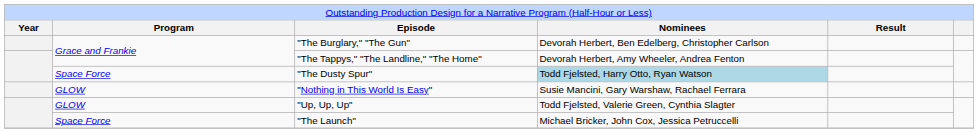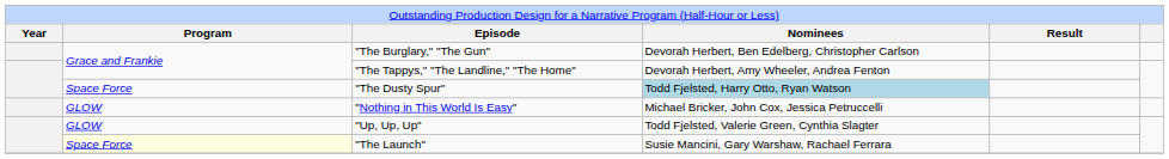"Nothing in This World Is Easy" | column 4: Susie Mancini, Gary Warshaw, Rachael Ferrara -> Michael Bricker, John Cox, Jessica Petruccelli
"The Launch" | column 2: no background -> lightyellow background
"The Launch" | column 4: Michael Bricker, John Cox, Jessica Petruccelli -> Susie Mancini, Gary Warshaw, Rachael Ferrara
